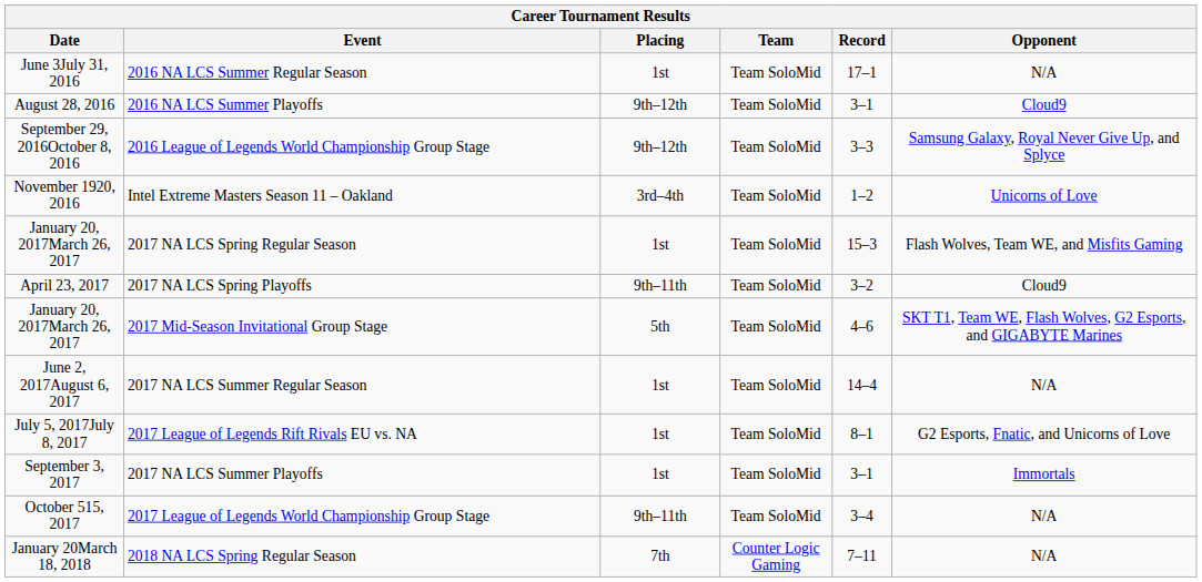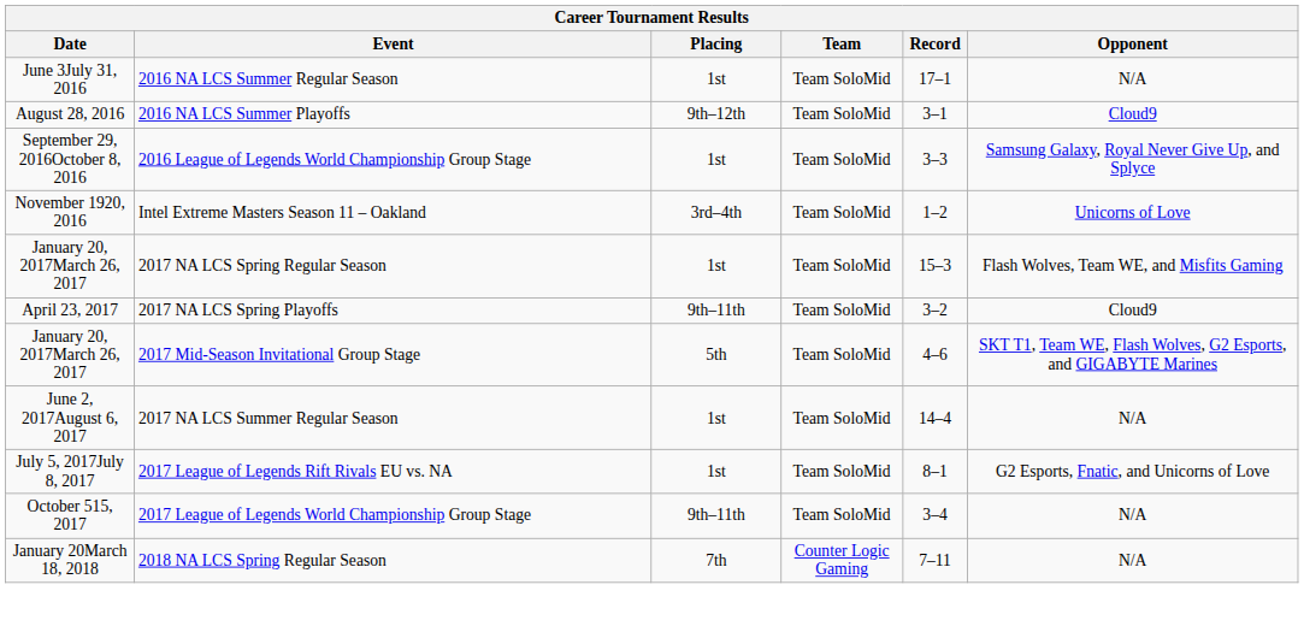2016 League of Legends World Championship Group Stage | Placing: 9th–12th -> 1st
- row: September 3, 2017 | 2017 NA LCS Summer Playoffs | 1st | Team SoloMid | 3–1 | Immortals
